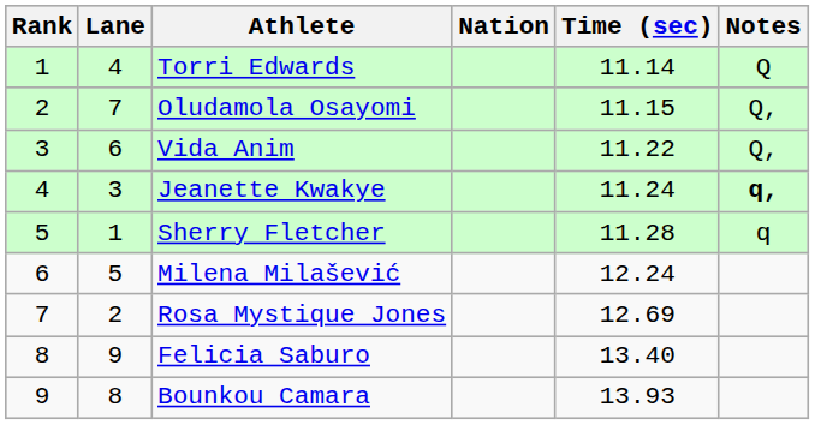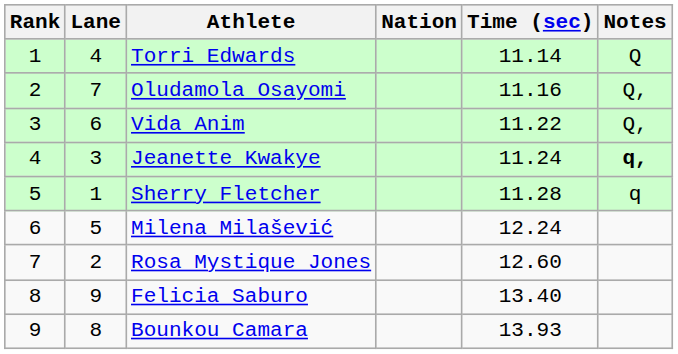Oludamola Osayomi | Time (sec): 11.15 -> 11.16
Rosa Mystique Jones | Time (sec): 12.69 -> 12.60
